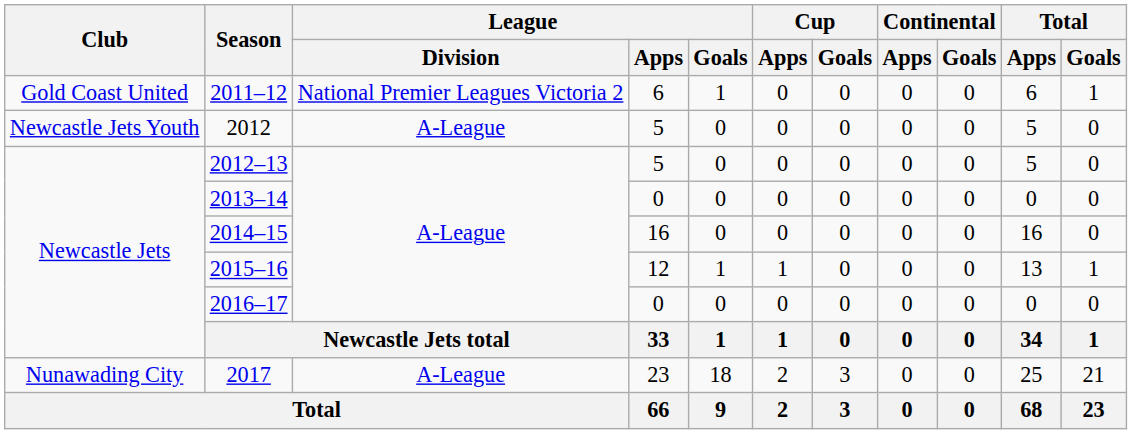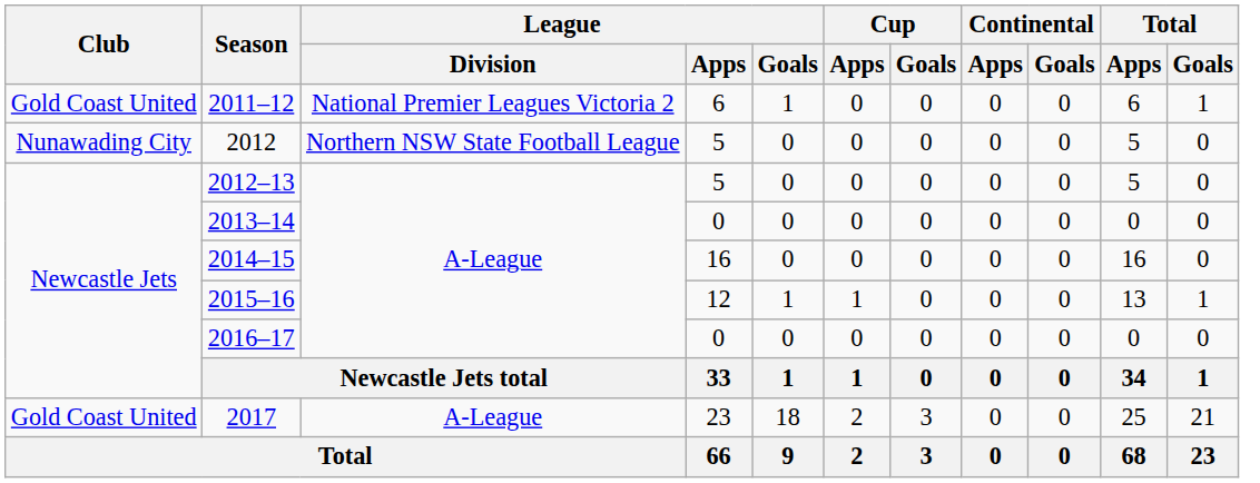2012 | Club: Newcastle Jets Youth -> Nunawading City
2012 | League / Division: A-League -> Northern NSW State Football League
2017 | Club: Nunawading City -> Gold Coast United
